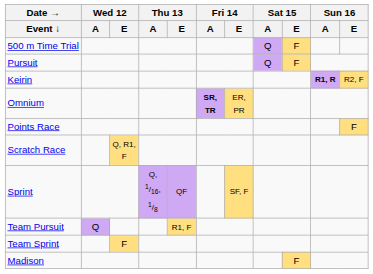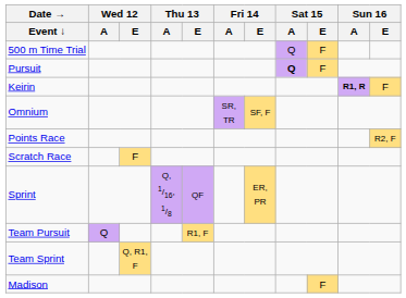Pursuit | Sat 15 / A: normal -> bold
Keirin | Sun 16 / E: R2, F -> F
Omnium | Fri 14 / A: bold -> normal
Omnium | Fri 14 / E: ER, PR -> SF, F
Points Race | Sun 16 / E: F -> R2, F
Scratch Race | Wed 12 / E: Q, R1, F -> F
Sprint | Fri 14 / E: SF, F -> ER, PR
Team Sprint | Wed 12 / E: F -> Q, R1, F
